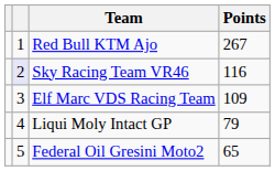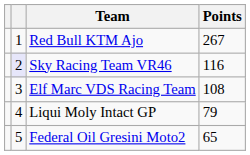Elf Marc VDS Racing Team | Points: 109 -> 108
